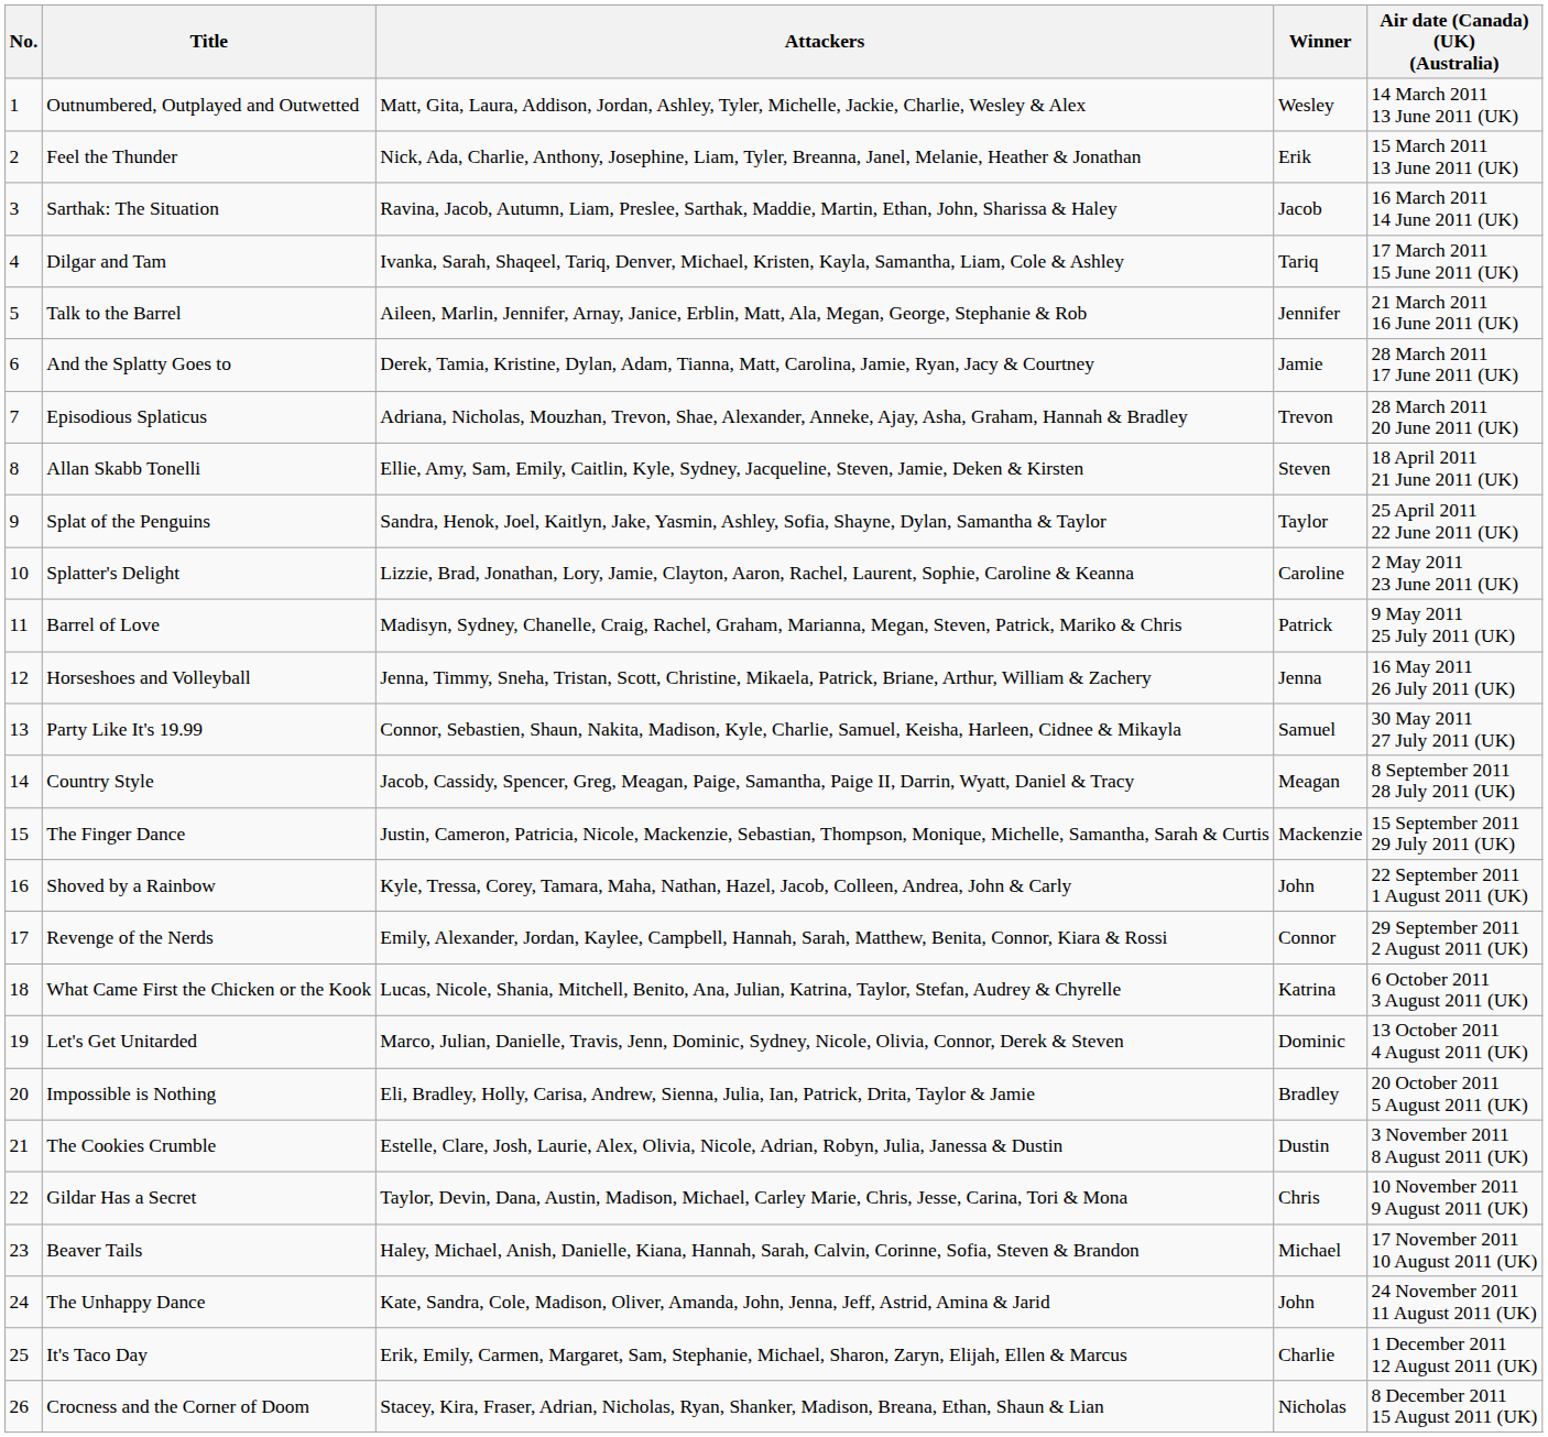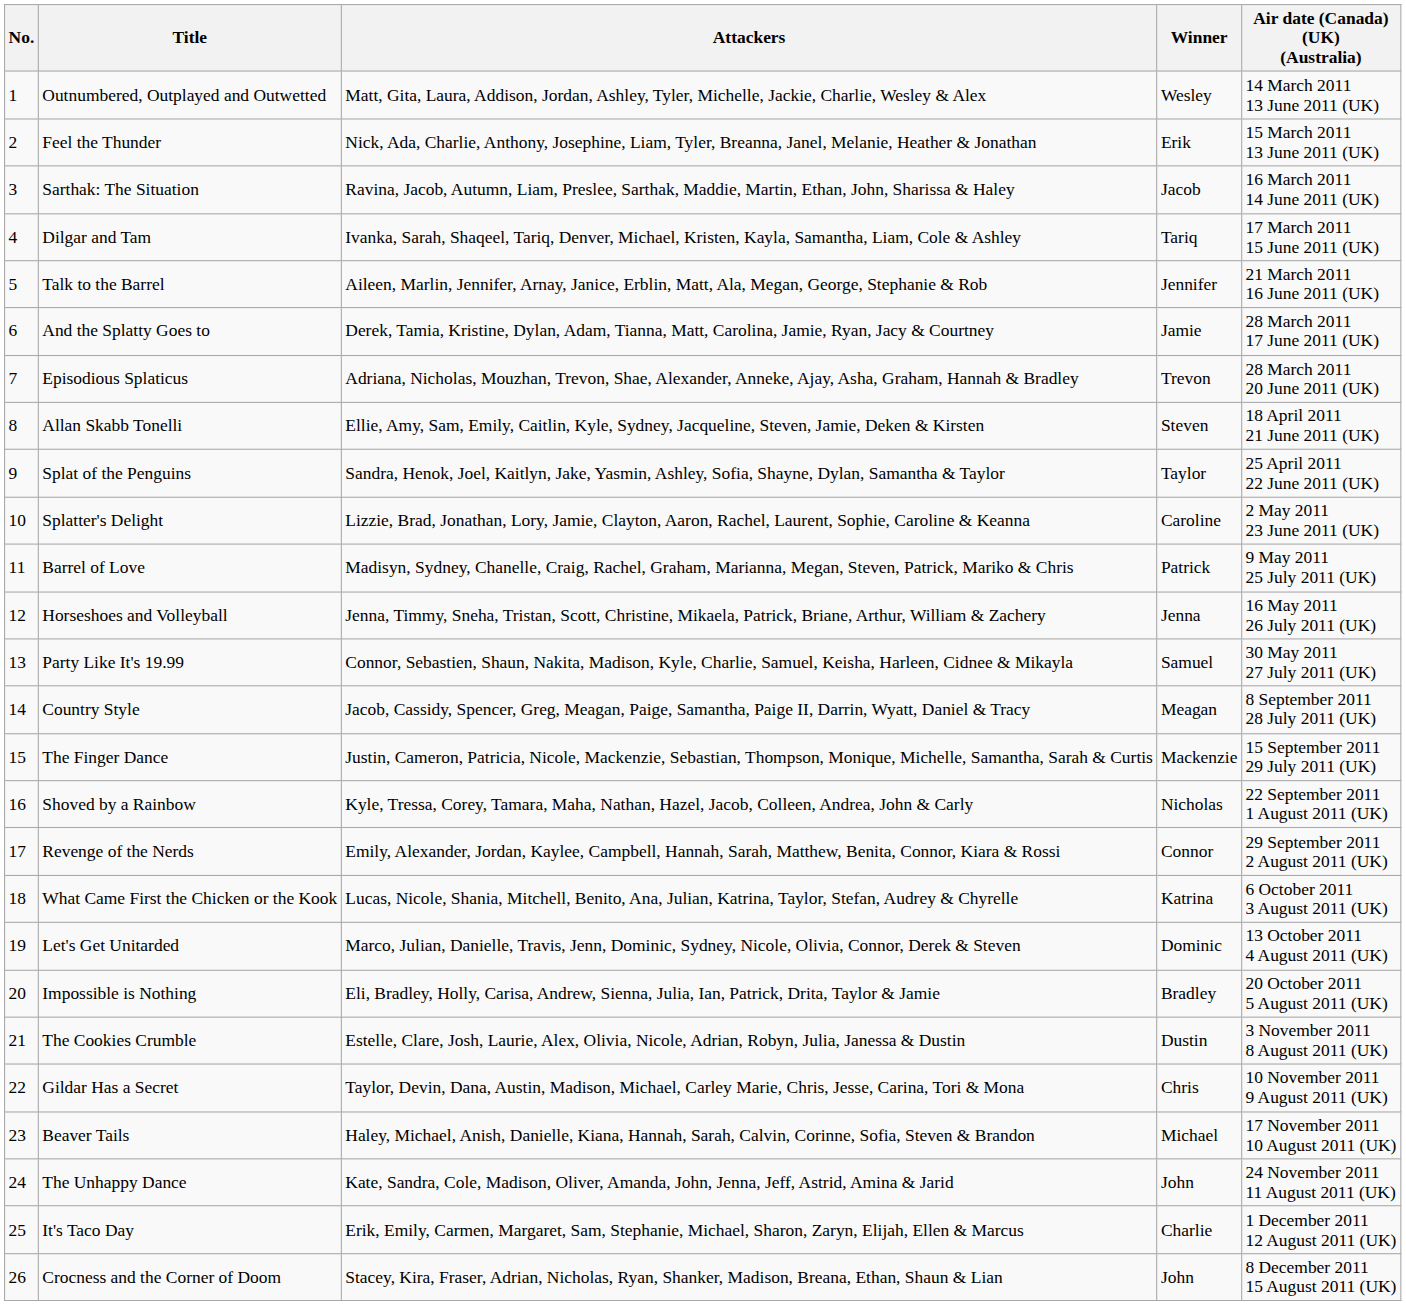Shoved by a Rainbow | Winner: John -> Nicholas
Crocness and the Corner of Doom | Winner: Nicholas -> John
